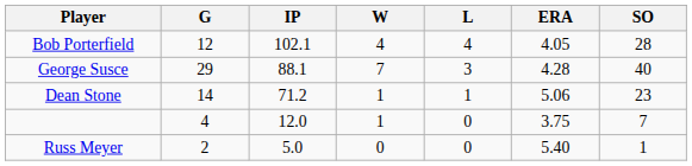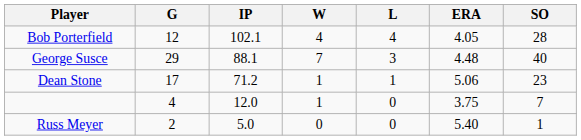George Susce | ERA: 4.28 -> 4.48
Dean Stone | G: 14 -> 17
